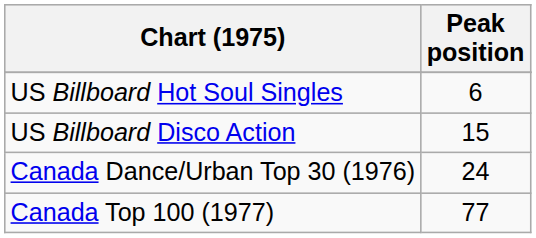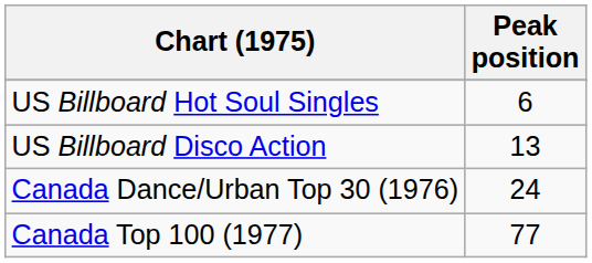US Billboard Disco Action | Peak position: 15 -> 13
